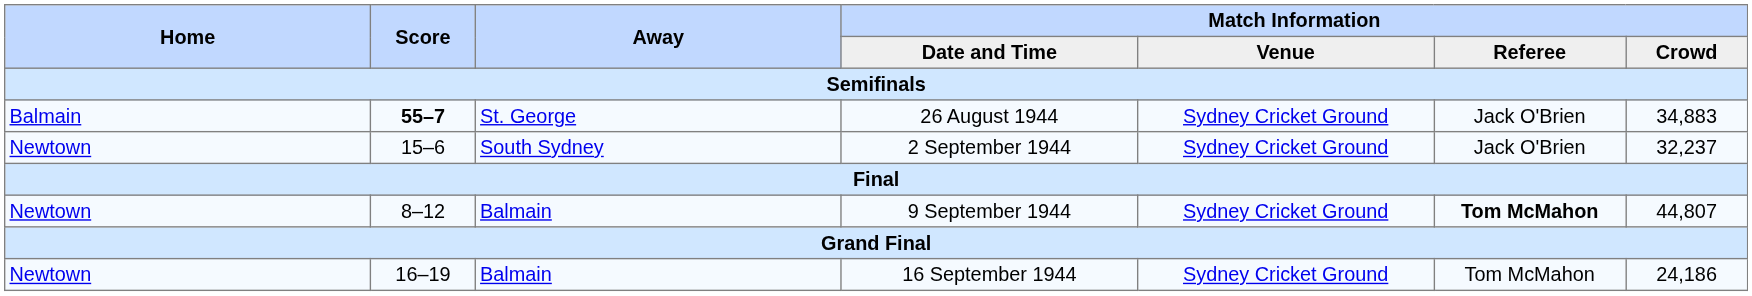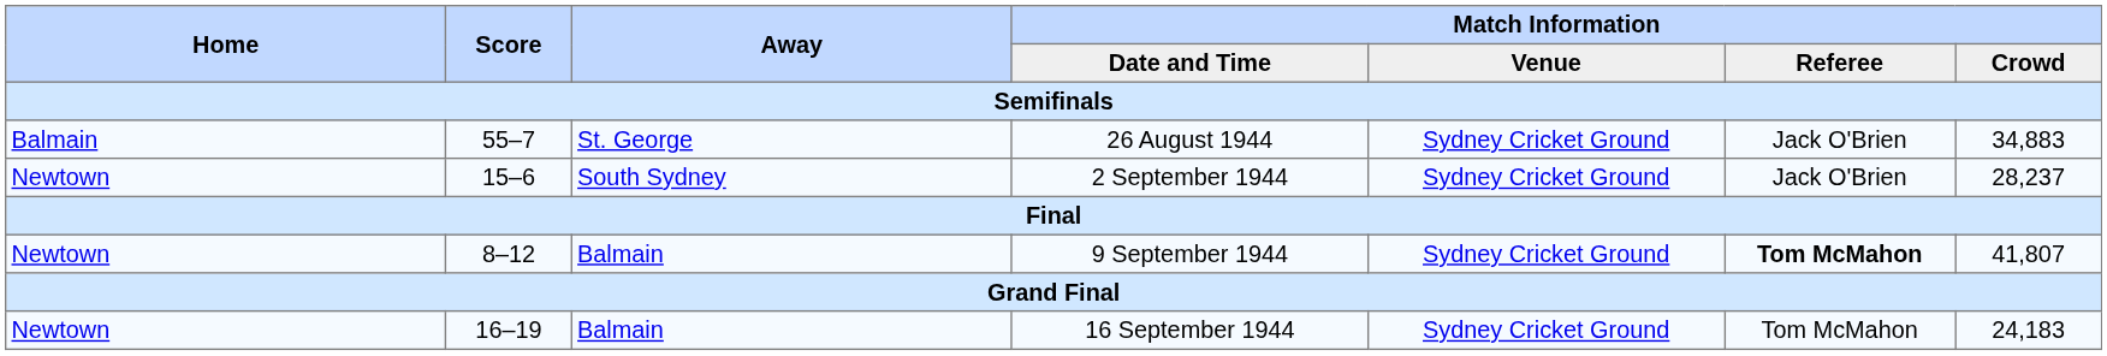26 August 1944 | Score: bold -> normal
2 September 1944 | Match Information / Crowd: 32,237 -> 28,237
9 September 1944 | Match Information / Crowd: 44,807 -> 41,807
16 September 1944 | Match Information / Crowd: 24,186 -> 24,183
